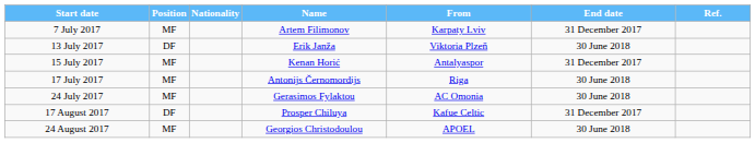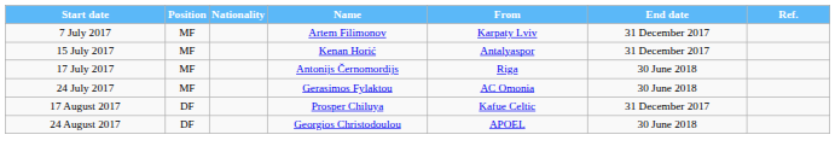- row: 13 July 2017 | DF | Erik Janža | Viktoria Plzeň | 30 June 2018
24 August 2017 | Position: MF -> DF
